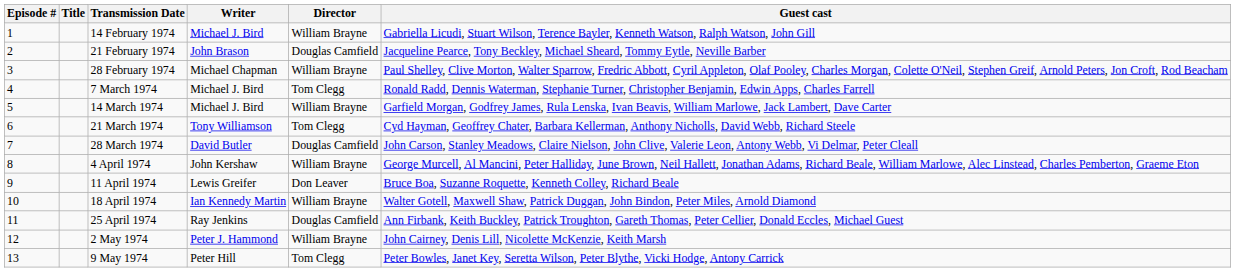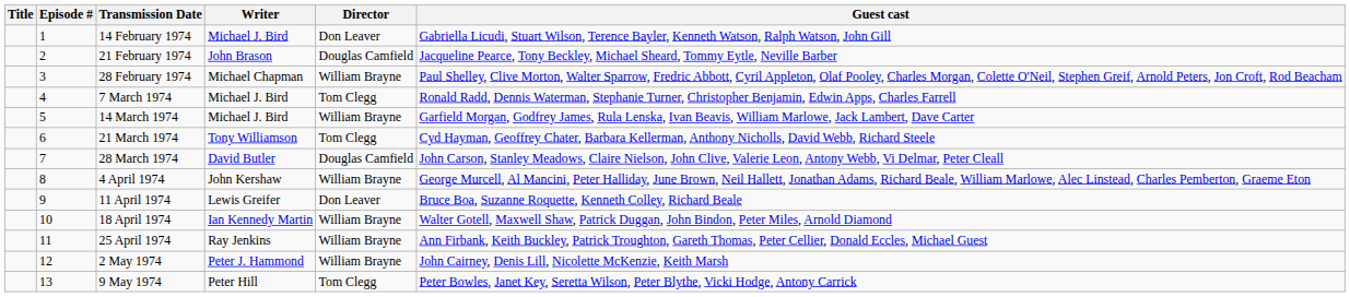columns swapped: Episode # <-> Title
14 February 1974 | Director: William Brayne -> Don Leaver
25 April 1974 | Director: Douglas Camfield -> William Brayne
